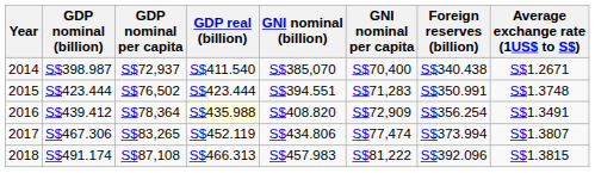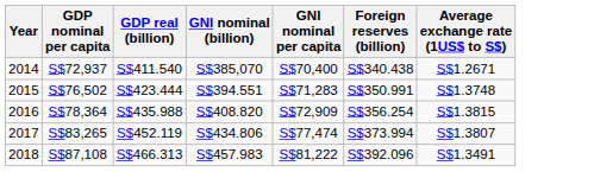- column: GDP nominal (billion) | S$398.987 | S$423.444 | S$439.412 | S$467.306 | S$491.174
2016 | GDP real (billion): lightyellow background -> no background
2016 | Average exchange rate (1US$ to S$): S$1.3491 -> S$1.3815
2018 | Average exchange rate (1US$ to S$): S$1.3815 -> S$1.3491
